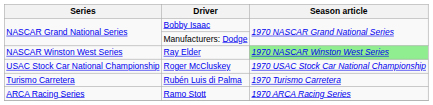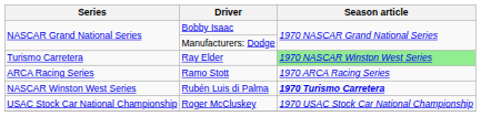Ray Elder | Series: NASCAR Winston West Series -> Turismo Carretera
rows swapped: Ramo Stott <-> Roger McCluskey
Rubén Luis di Palma | Series: Turismo Carretera -> NASCAR Winston West Series
Rubén Luis di Palma | Season article: normal -> bold
